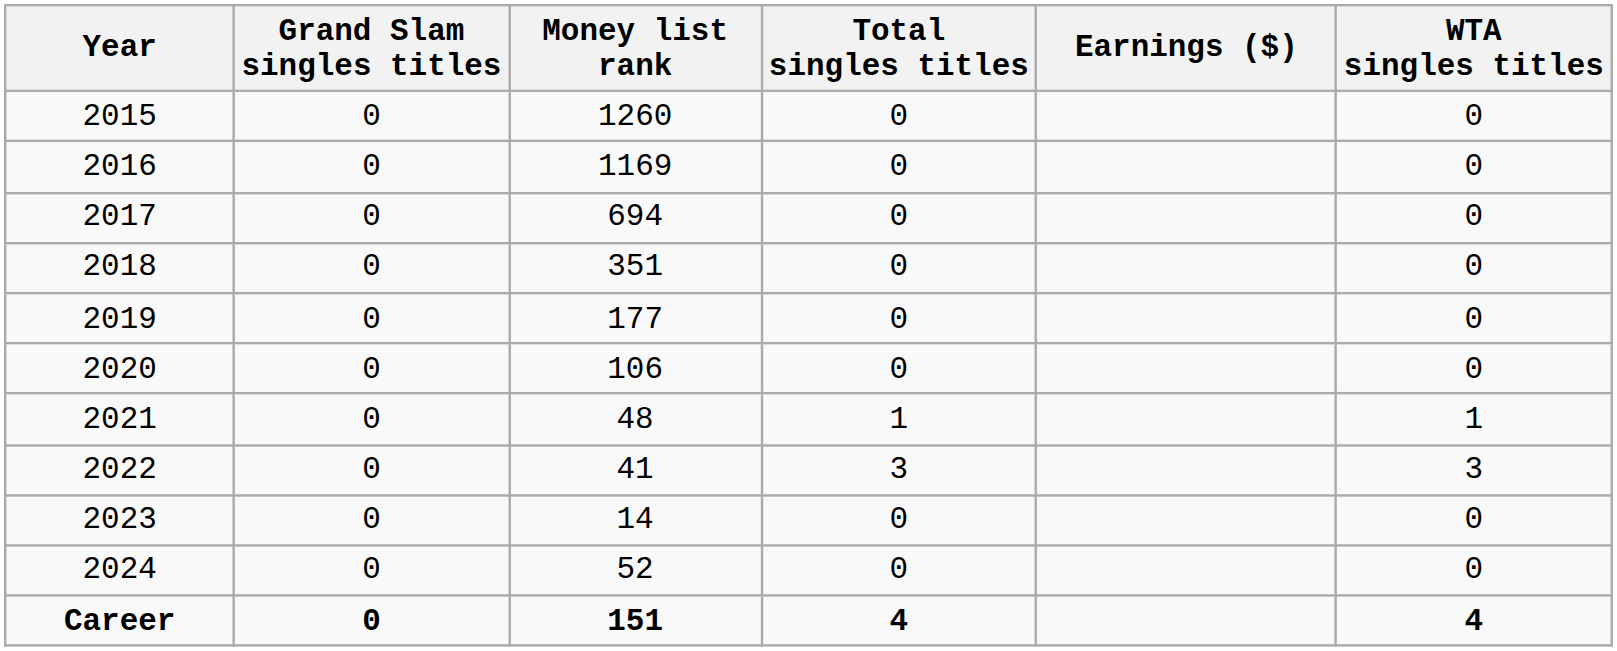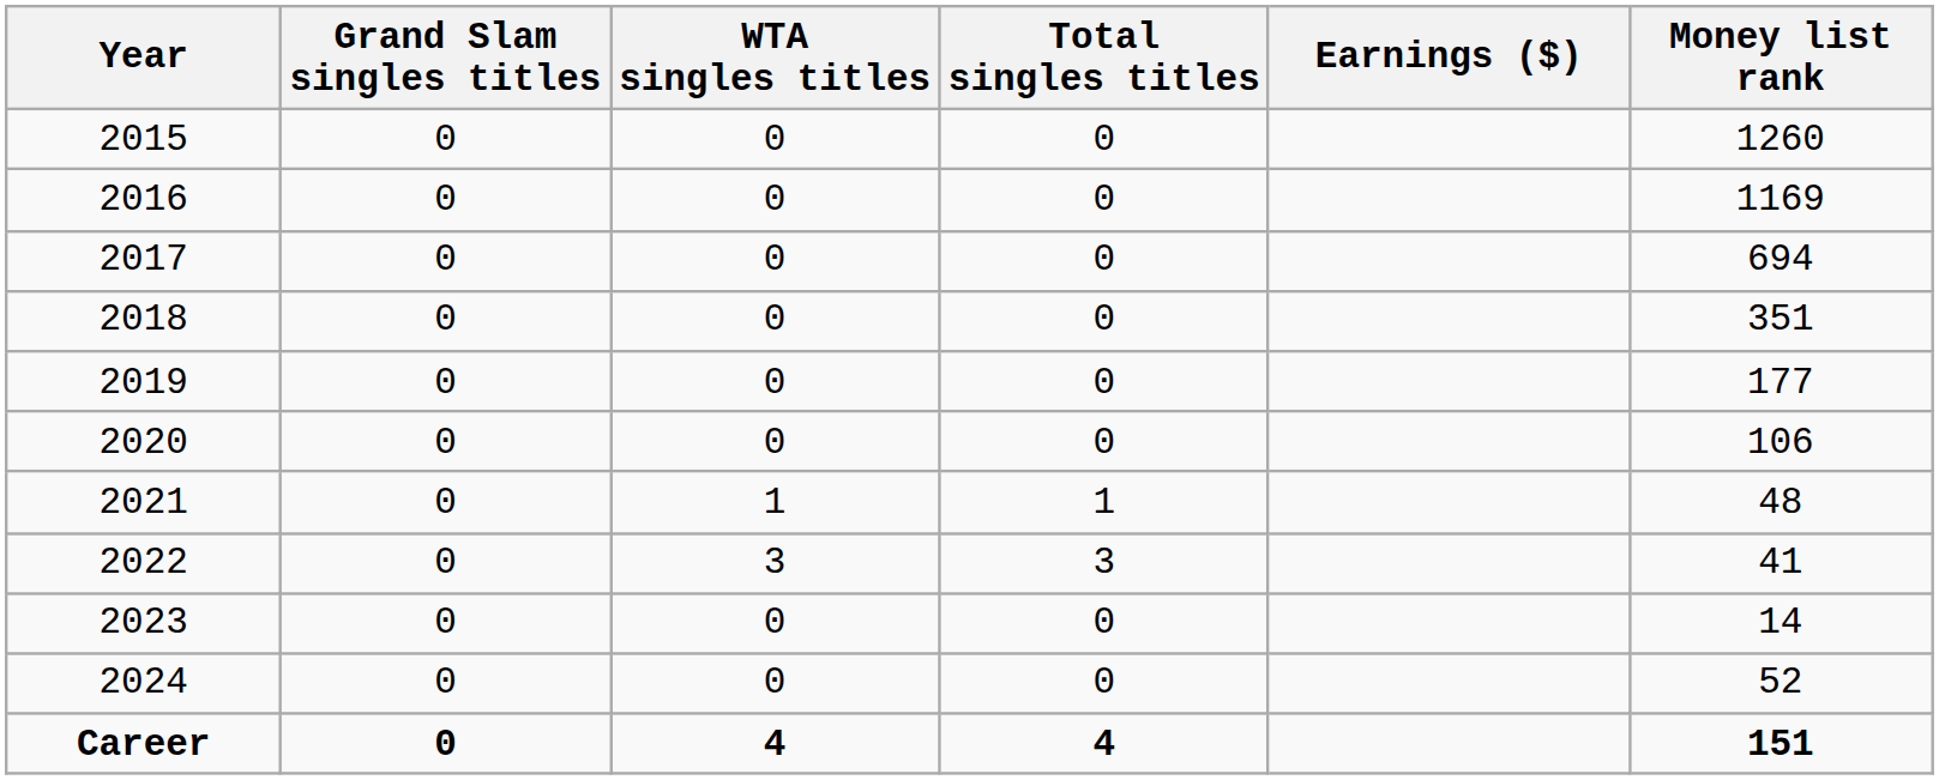columns swapped: WTA singles titles <-> Money list rank
